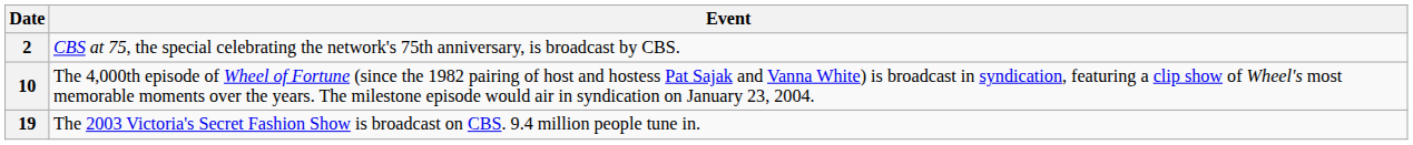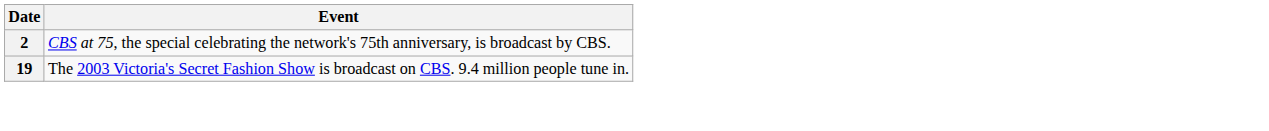- row: 10 | The 4,000th episode of Wheel of Fortune (since the 1982 pairing of host and hostess Pat Sajak and Vanna White) is broadcast in syndication, featuring a clip show of Wheel's most memorable moments over the years. The milestone episode would air in syndication on January 23, 2004.
